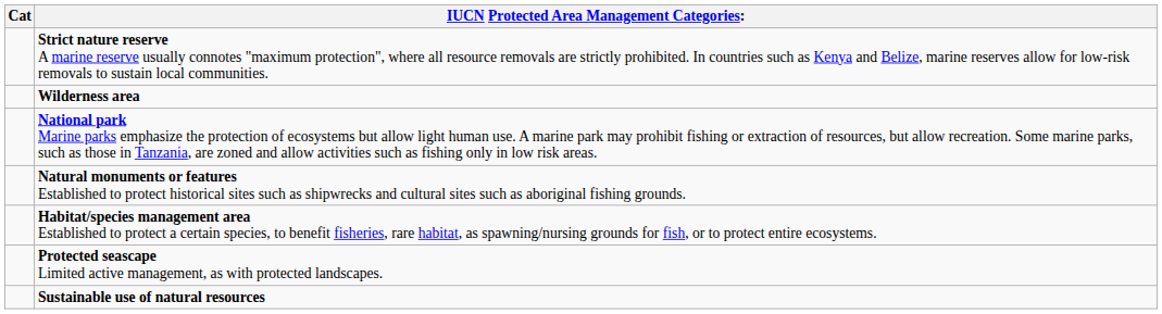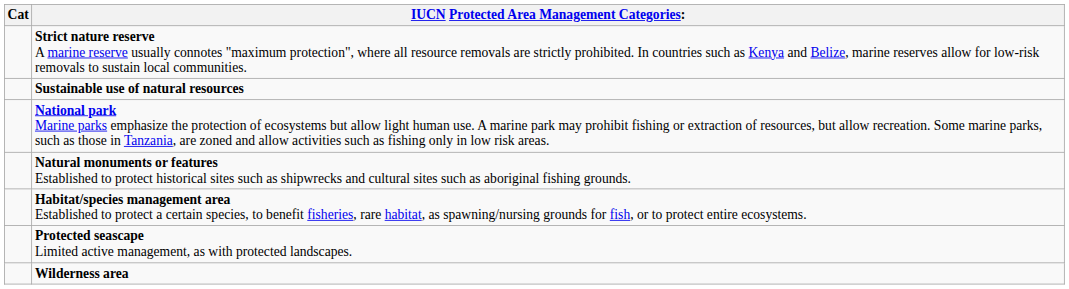rows swapped: Wilderness area <-> Sustainable use of natural resources
